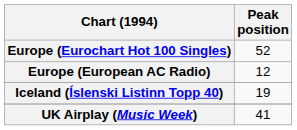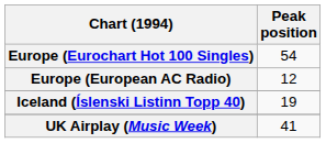Europe (Eurochart Hot 100 Singles) | Peak position: 52 -> 54
